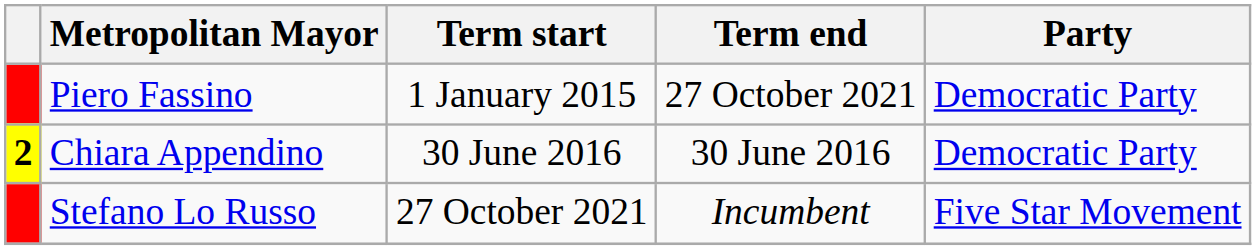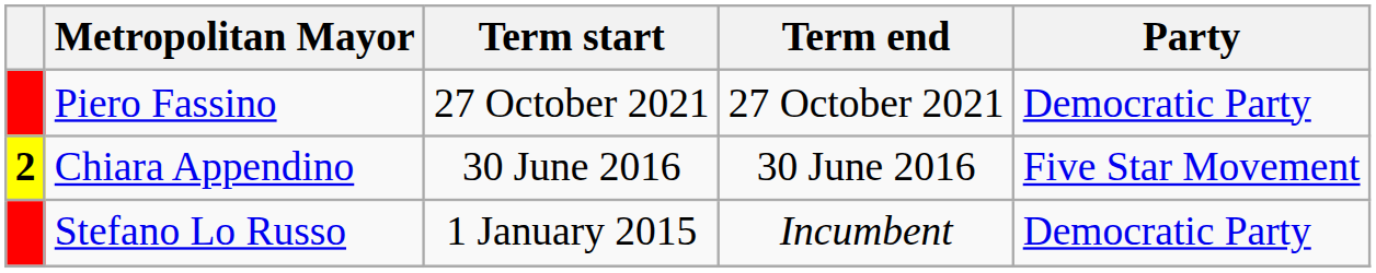Piero Fassino | Term start: 1 January 2015 -> 27 October 2021
Chiara Appendino | Party: Democratic Party -> Five Star Movement
Stefano Lo Russo | Term start: 27 October 2021 -> 1 January 2015
Stefano Lo Russo | Party: Five Star Movement -> Democratic Party
